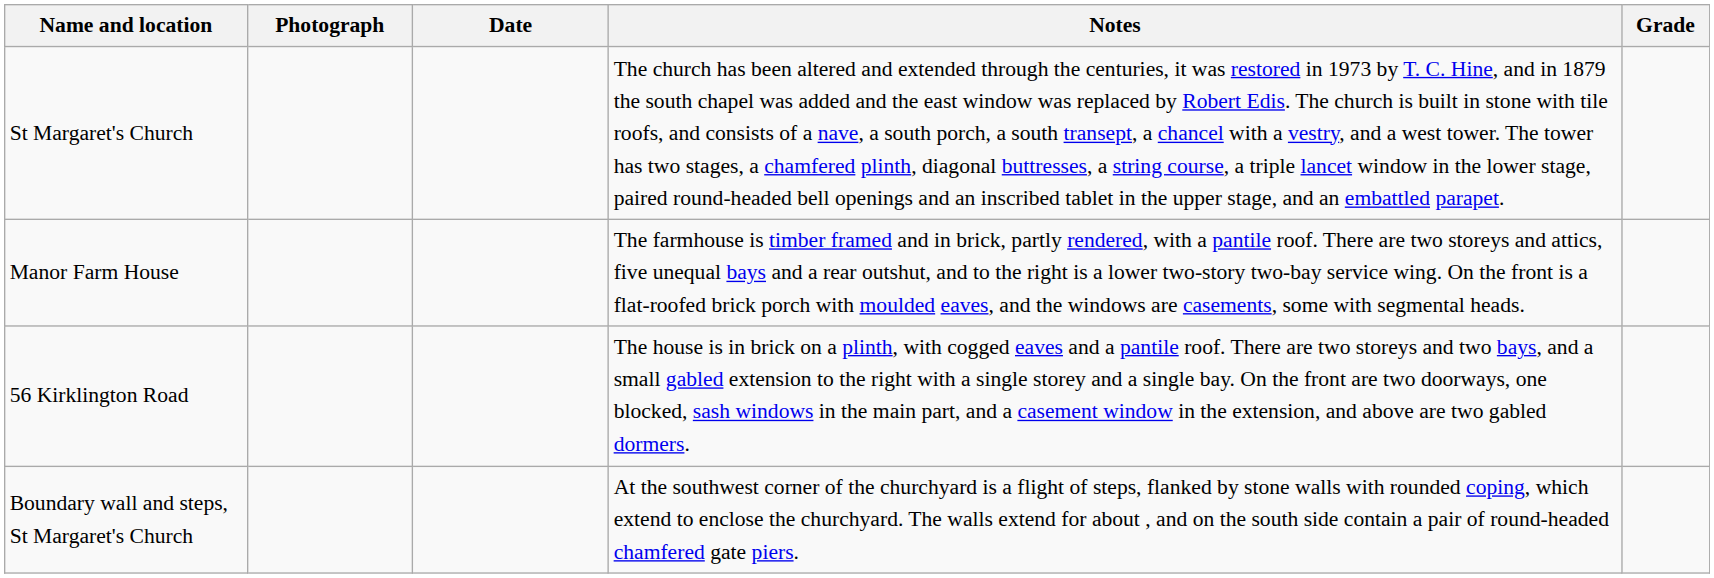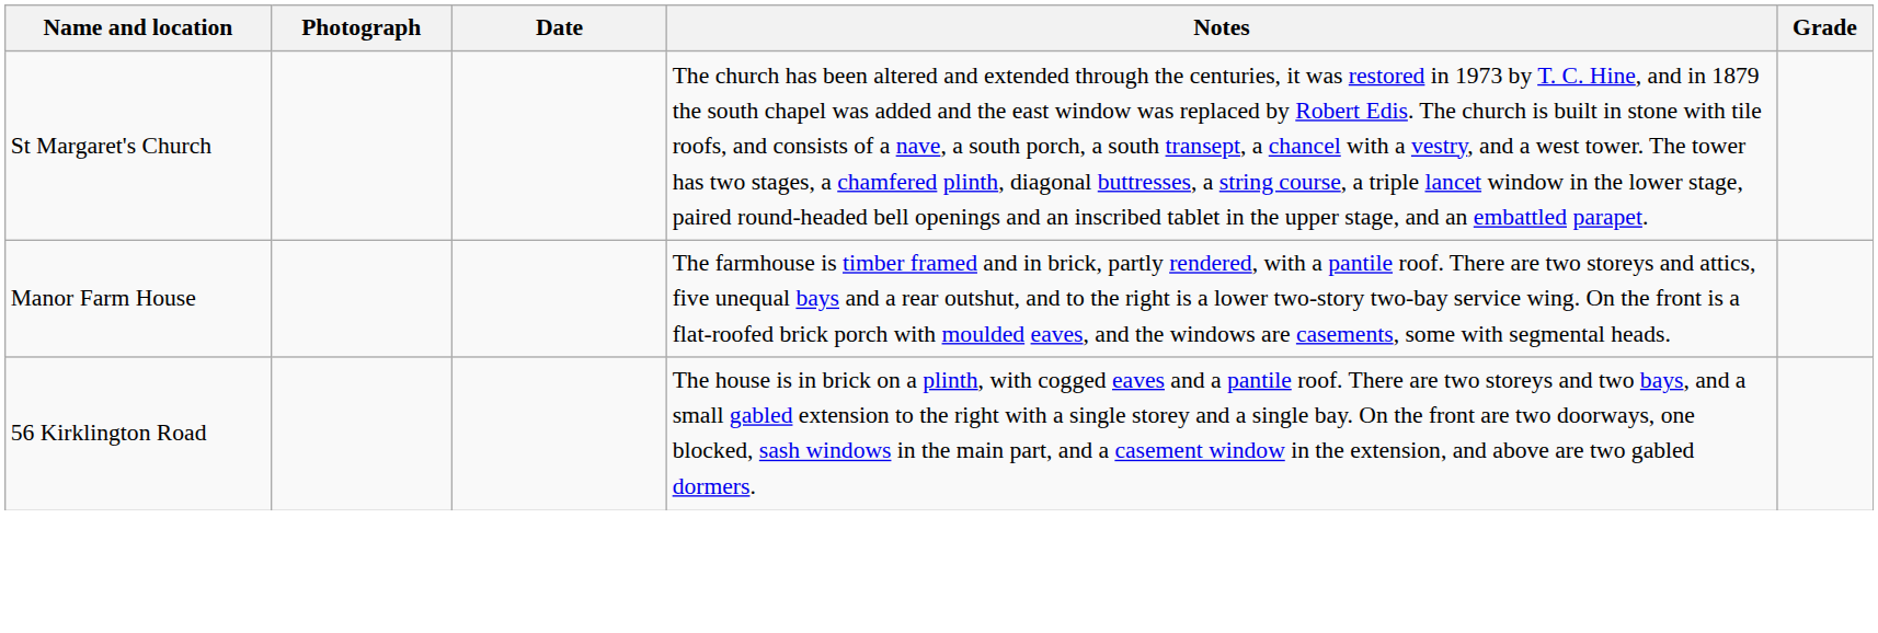- row: Boundary wall and steps, St Margaret's Church | At the southwest corner of the churchyard is a flight of steps, flanked by stone walls with rounded coping, which extend to enclose the churchyard. The walls extend for about , and on the south side contain a pair of round-headed chamfered gate piers.
